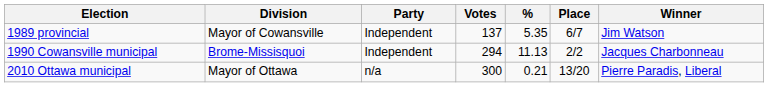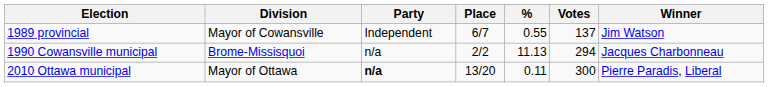columns swapped: Votes <-> Place
1989 provincial | %: 5.35 -> 0.55
1990 Cowansville municipal | Party: Independent -> n/a
2010 Ottawa municipal | Party: normal -> bold
2010 Ottawa municipal | %: 0.21 -> 0.11
